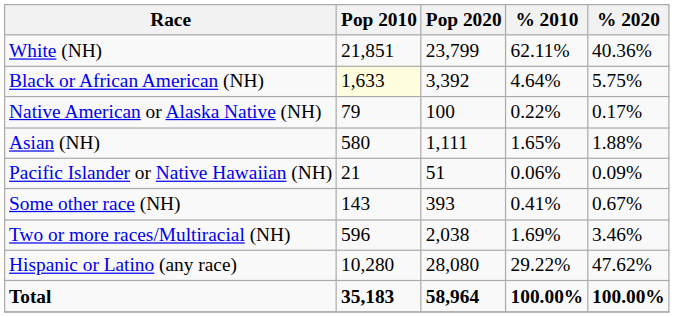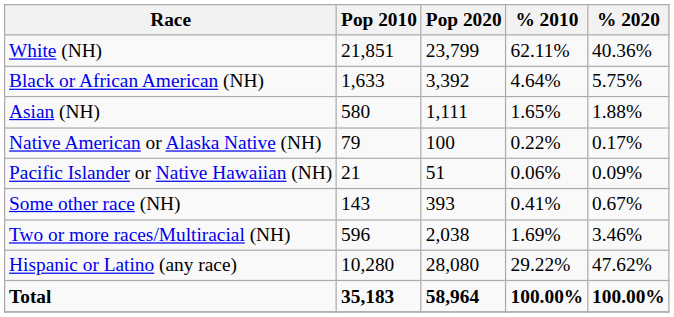Black or African American (NH) | Pop 2010: lightyellow background -> no background
rows swapped: Native American or Alaska Native (NH) <-> Asian (NH)
